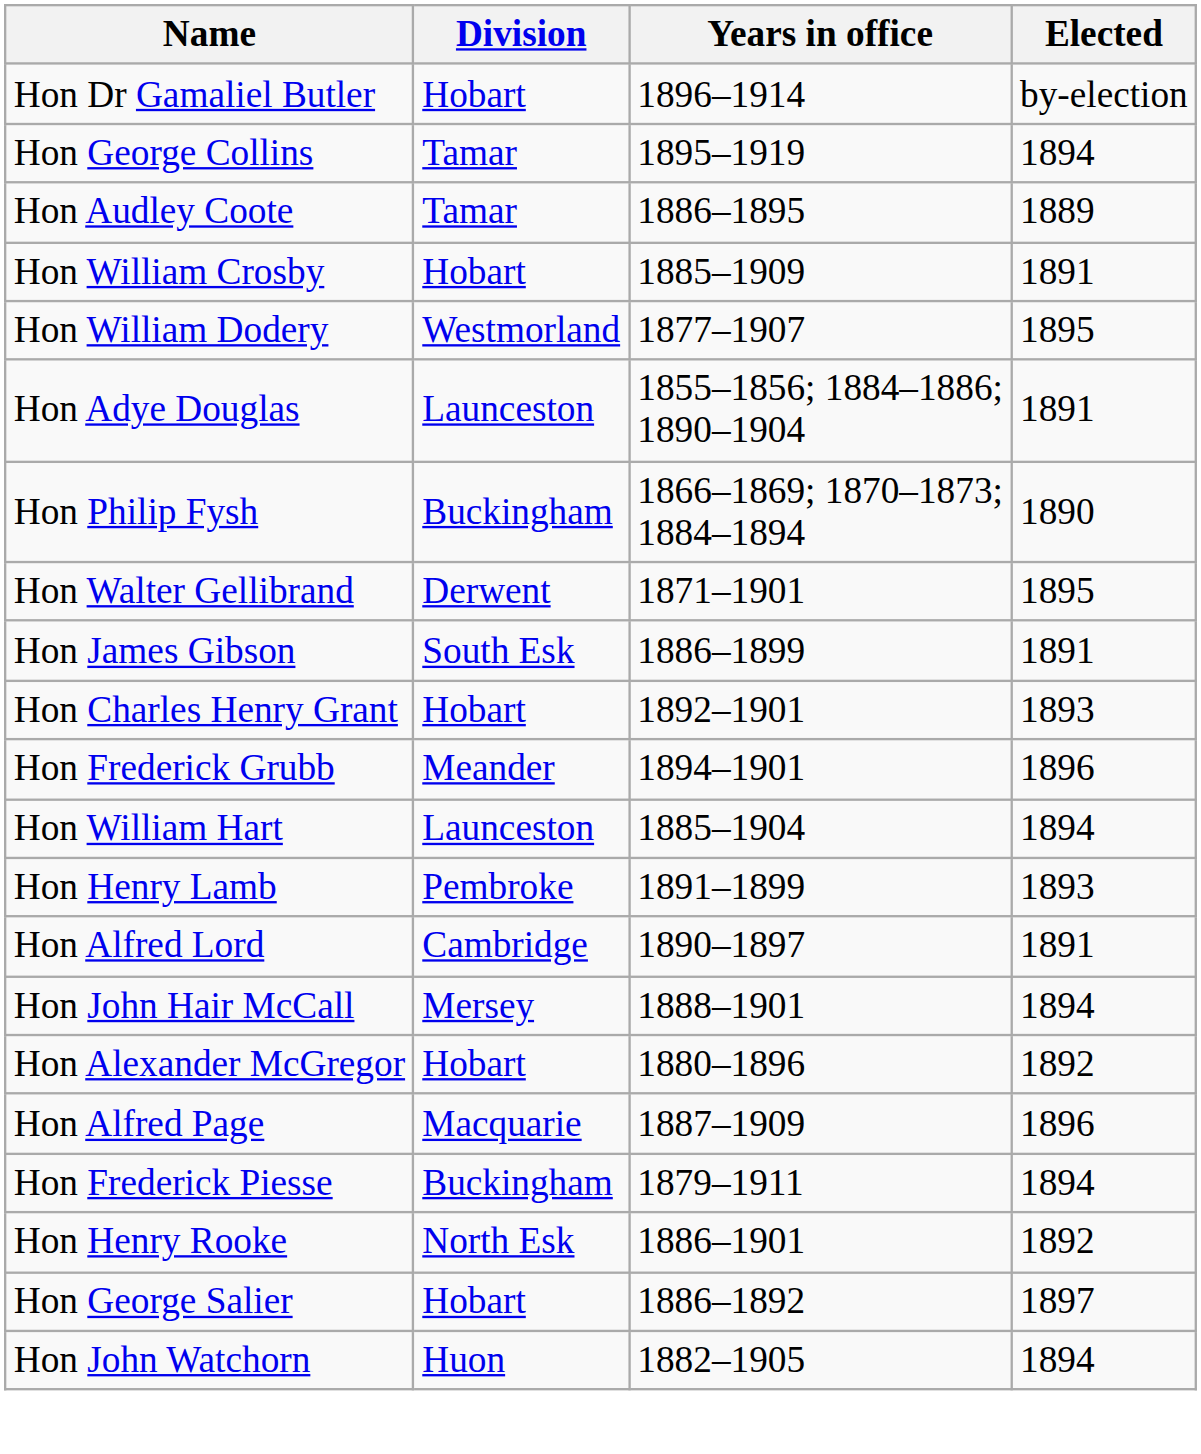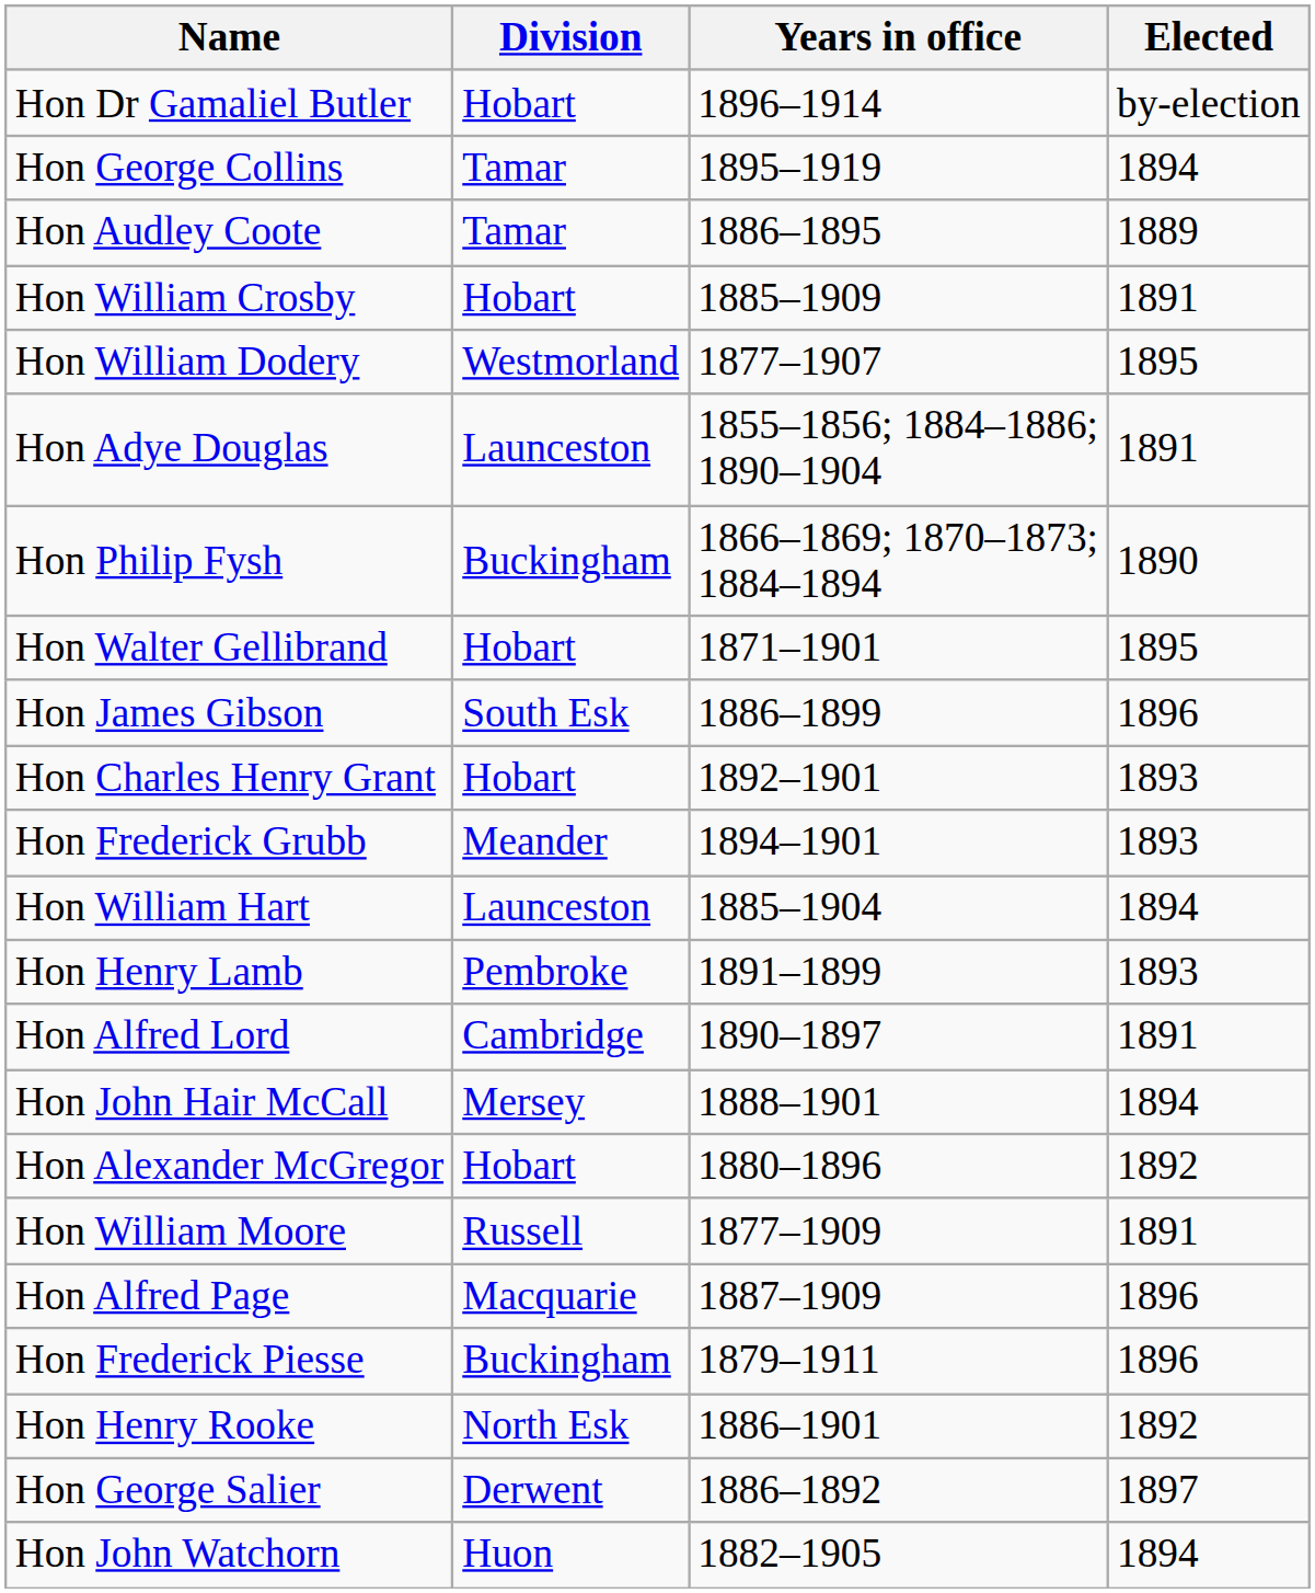Hon Walter Gellibrand | Division: Derwent -> Hobart
Hon James Gibson | Elected: 1891 -> 1896
Hon Frederick Grubb | Elected: 1896 -> 1893
+ row: Hon William Moore | Russell | 1877–1909 | 1891
Hon Frederick Piesse | Elected: 1894 -> 1896
Hon George Salier | Division: Hobart -> Derwent
